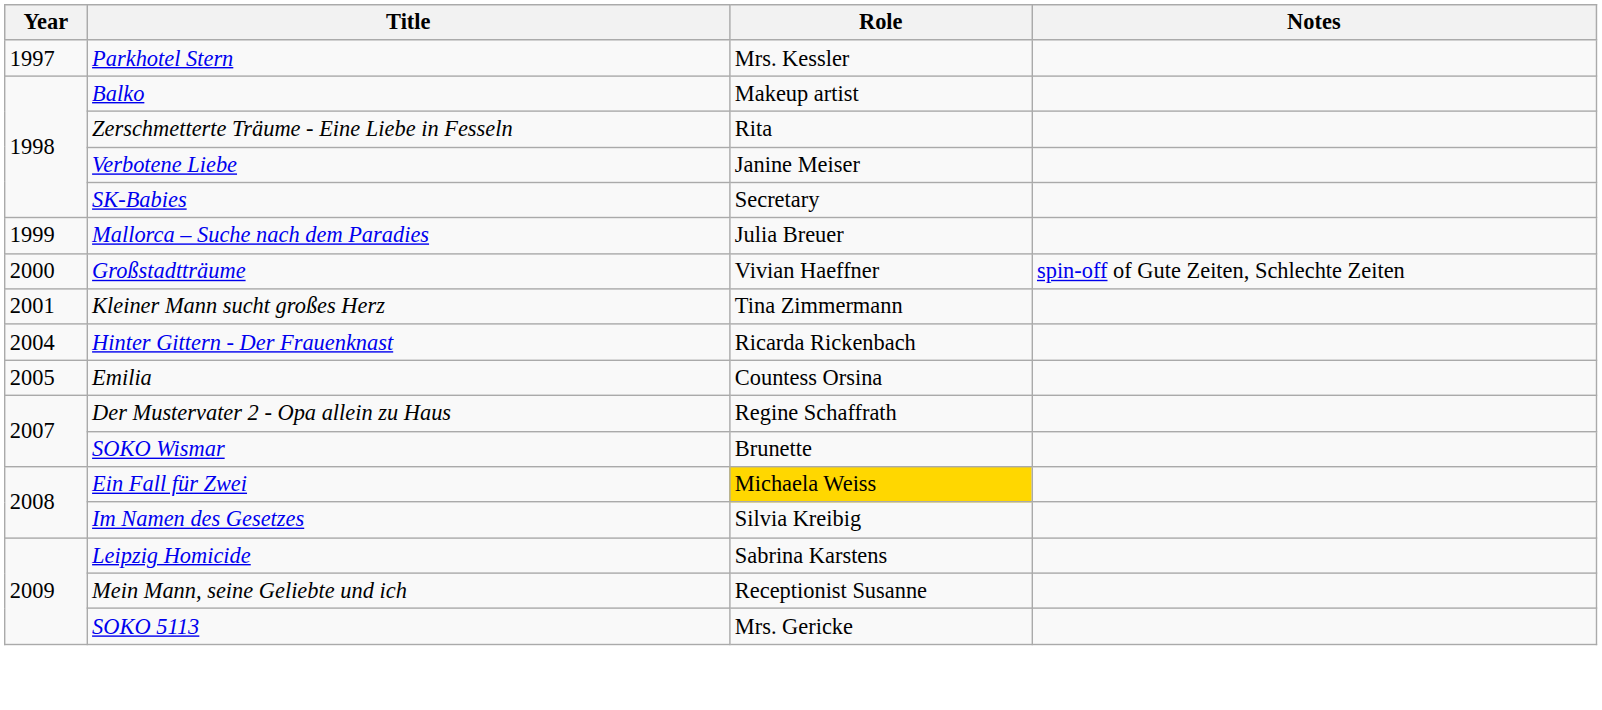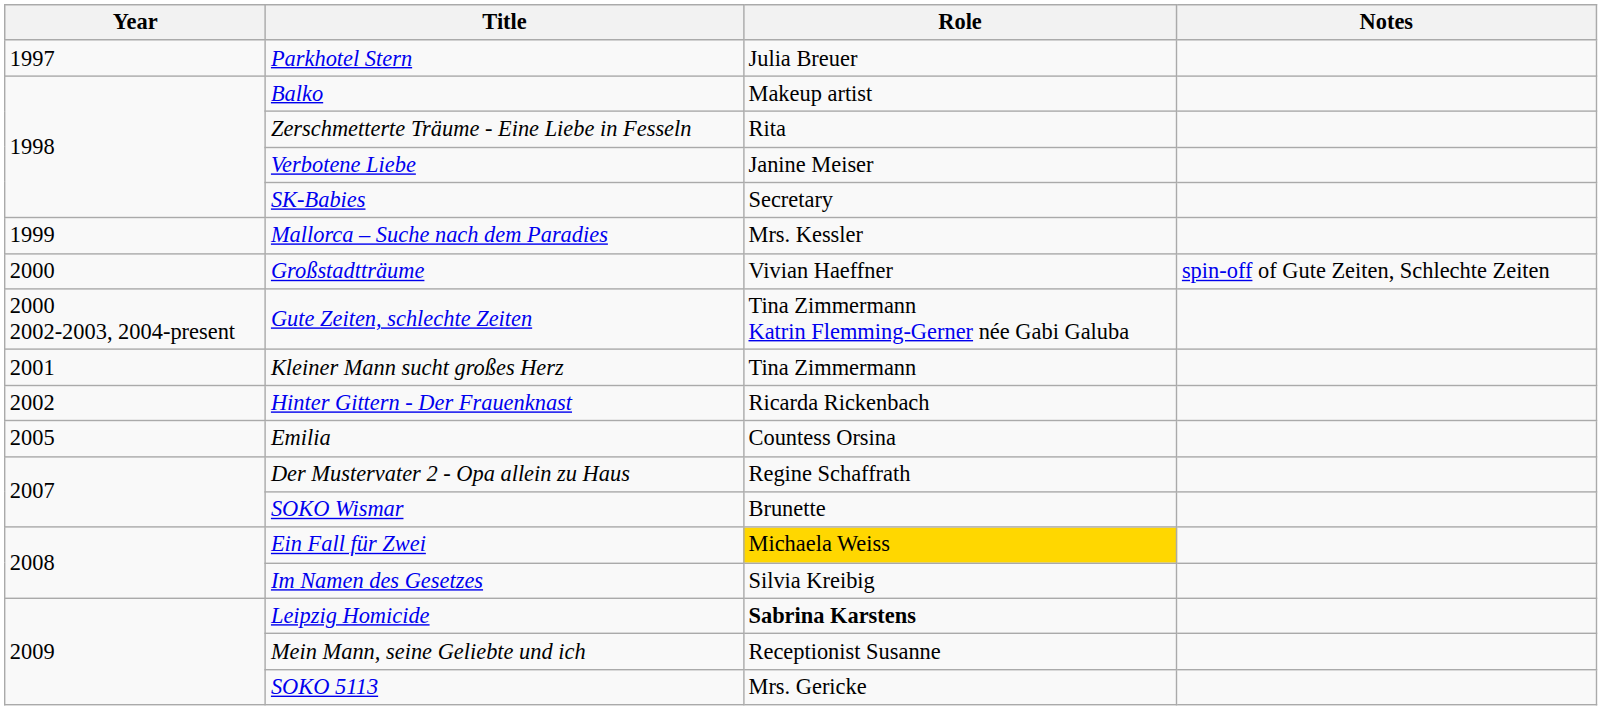Parkhotel Stern | Role: Mrs. Kessler -> Julia Breuer
Mallorca – Suche nach dem Paradies | Role: Julia Breuer -> Mrs. Kessler
+ row: 2000 2002-2003, 2004-present | Gute Zeiten, schlechte Zeiten | Tina Zimmermann Katrin Flemming-Gerner née Gabi Galuba
Hinter Gittern - Der Frauenknast | Year: 2004 -> 2002
Leipzig Homicide | Role: normal -> bold
